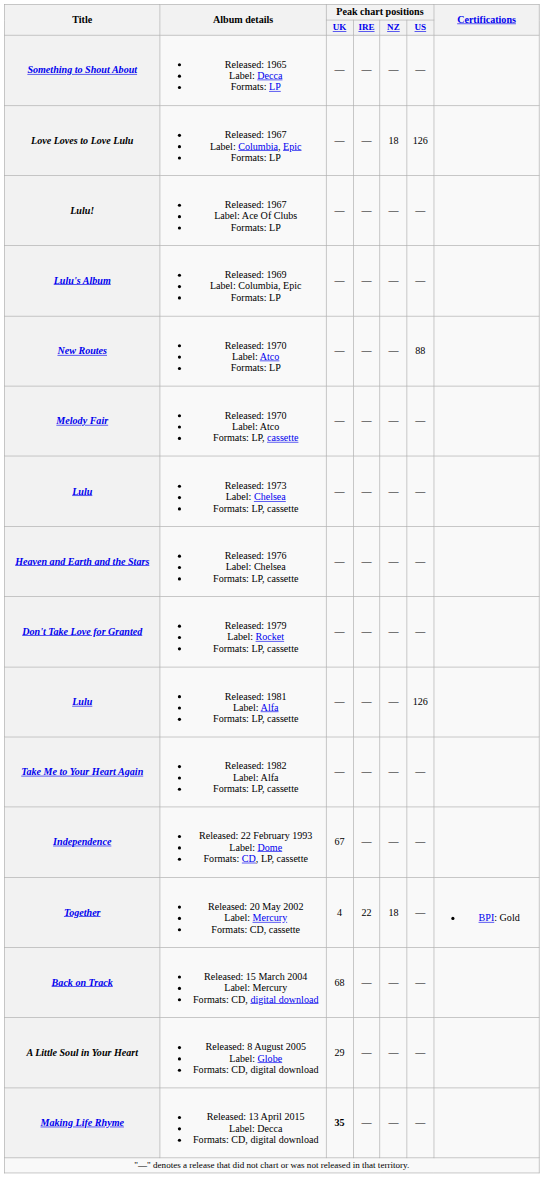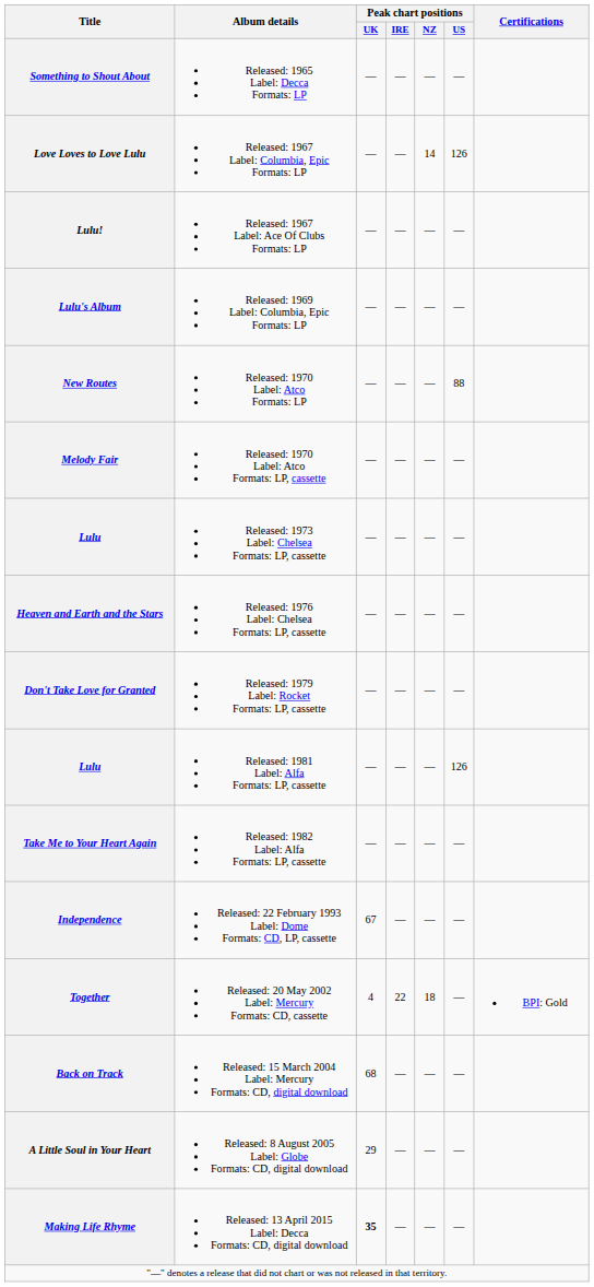Love Loves to Love Lulu | Peak chart positions / NZ: 18 -> 14
